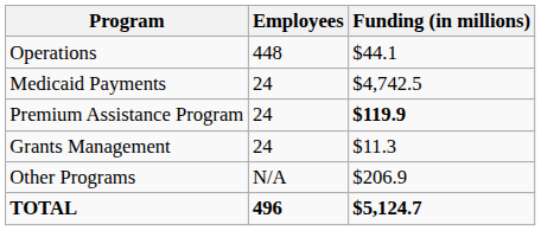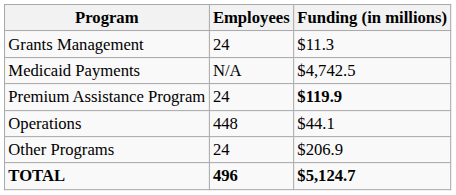rows swapped: Operations <-> Grants Management
Medicaid Payments | Employees: 24 -> N/A
Other Programs | Employees: N/A -> 24
